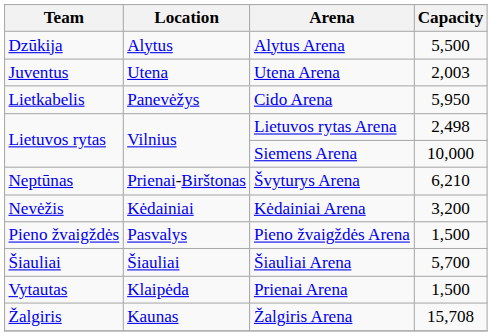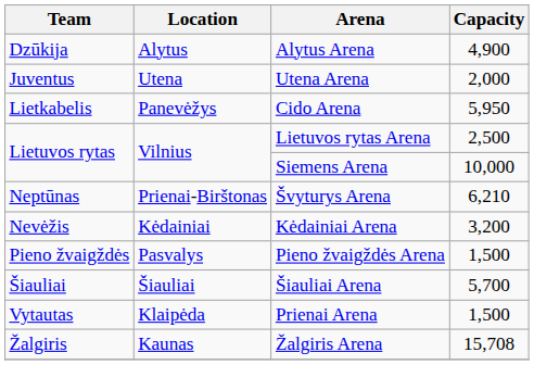Alytus Arena | Capacity: 5,500 -> 4,900
Utena Arena | Capacity: 2,003 -> 2,000
Lietuvos rytas Arena | Capacity: 2,498 -> 2,500
